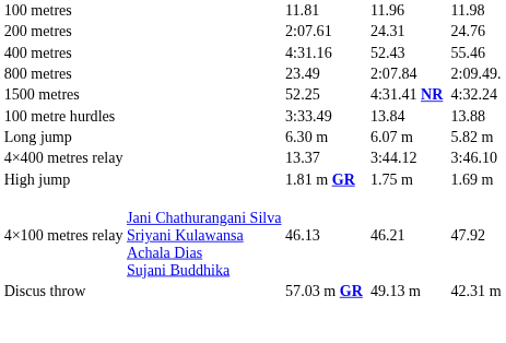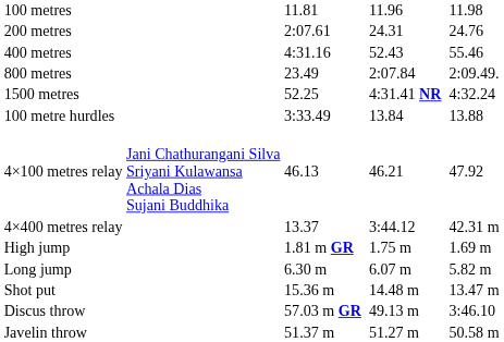rows swapped: 4×100 metres relay <-> Long jump
4×400 metres relay | column 7: 3:46.10 -> 42.31 m
+ row: Shot put | 15.36 m | 14.48 m | 13.47 m
Discus throw | column 7: 42.31 m -> 3:46.10
+ row: Javelin throw | 51.37 m | 51.27 m | 50.58 m
